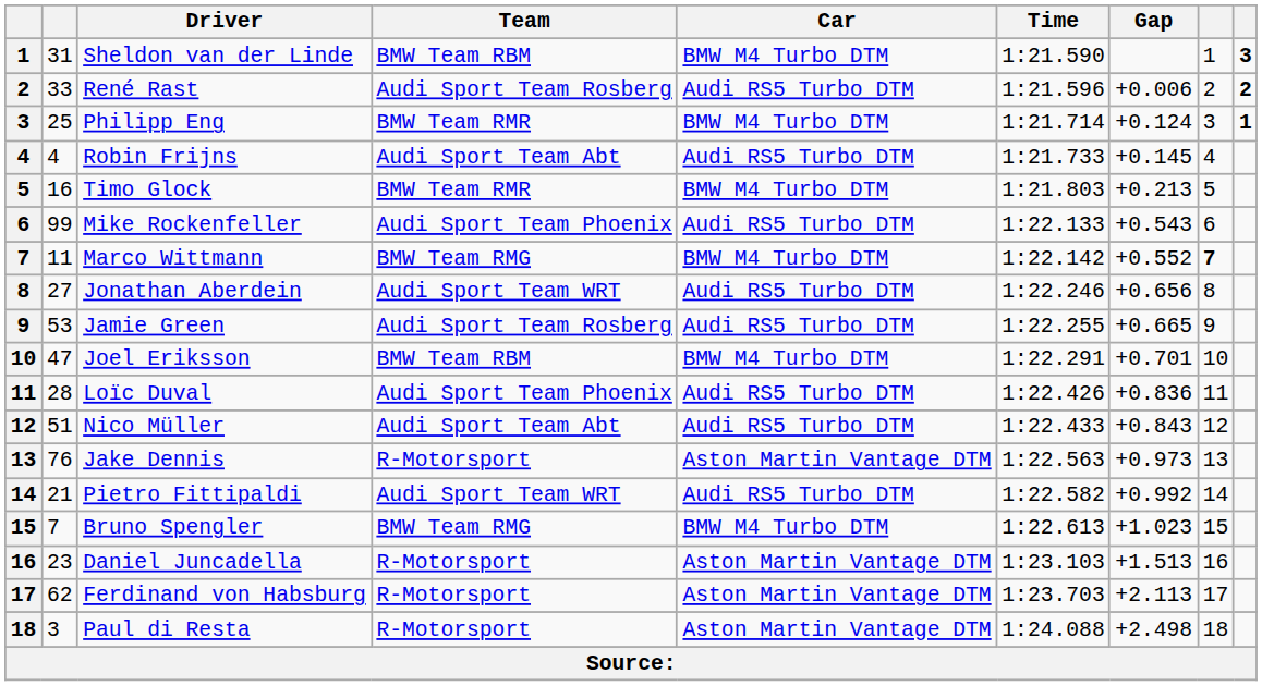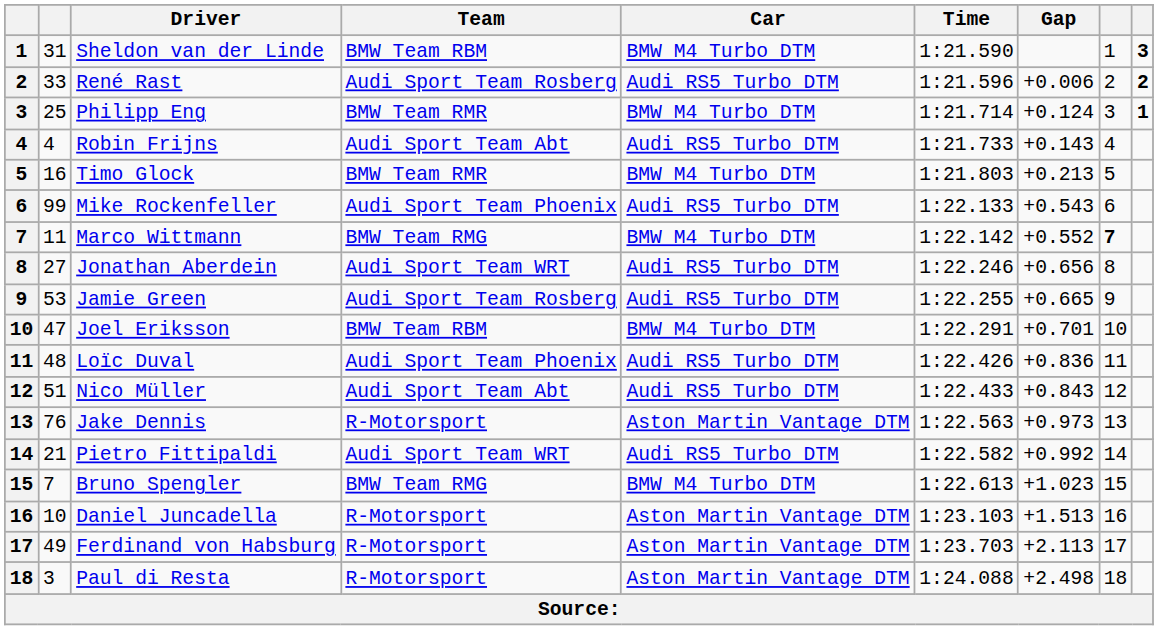Robin Frijns | Gap: +0.145 -> +0.143
Loïc Duval | column 2: 28 -> 48
Daniel Juncadella | column 2: 23 -> 10
Ferdinand von Habsburg | column 2: 62 -> 49
